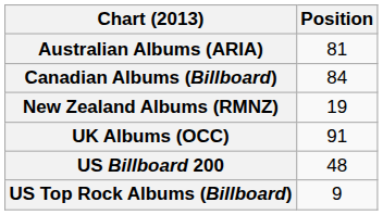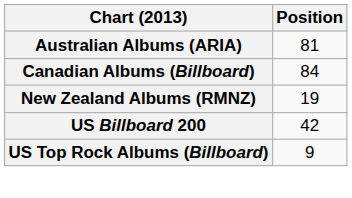- row: UK Albums (OCC) | 91
US Billboard 200 | Position: 48 -> 42
